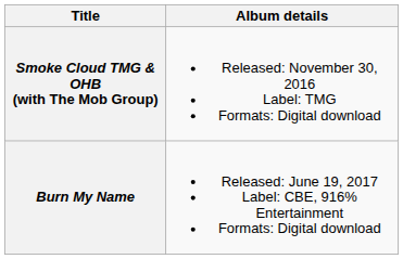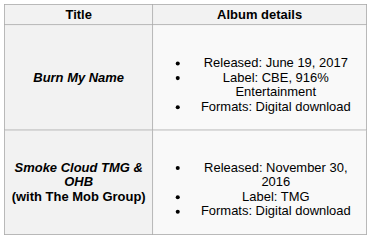rows swapped: Smoke Cloud TMG & OHB (with The Mob Group) <-> Burn My Name
